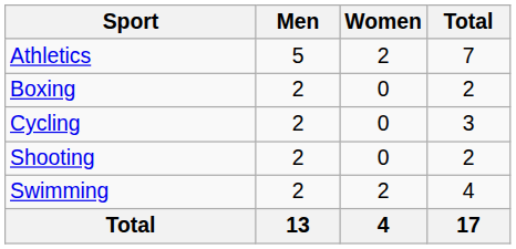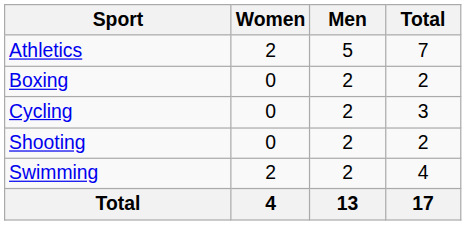columns swapped: Men <-> Women
